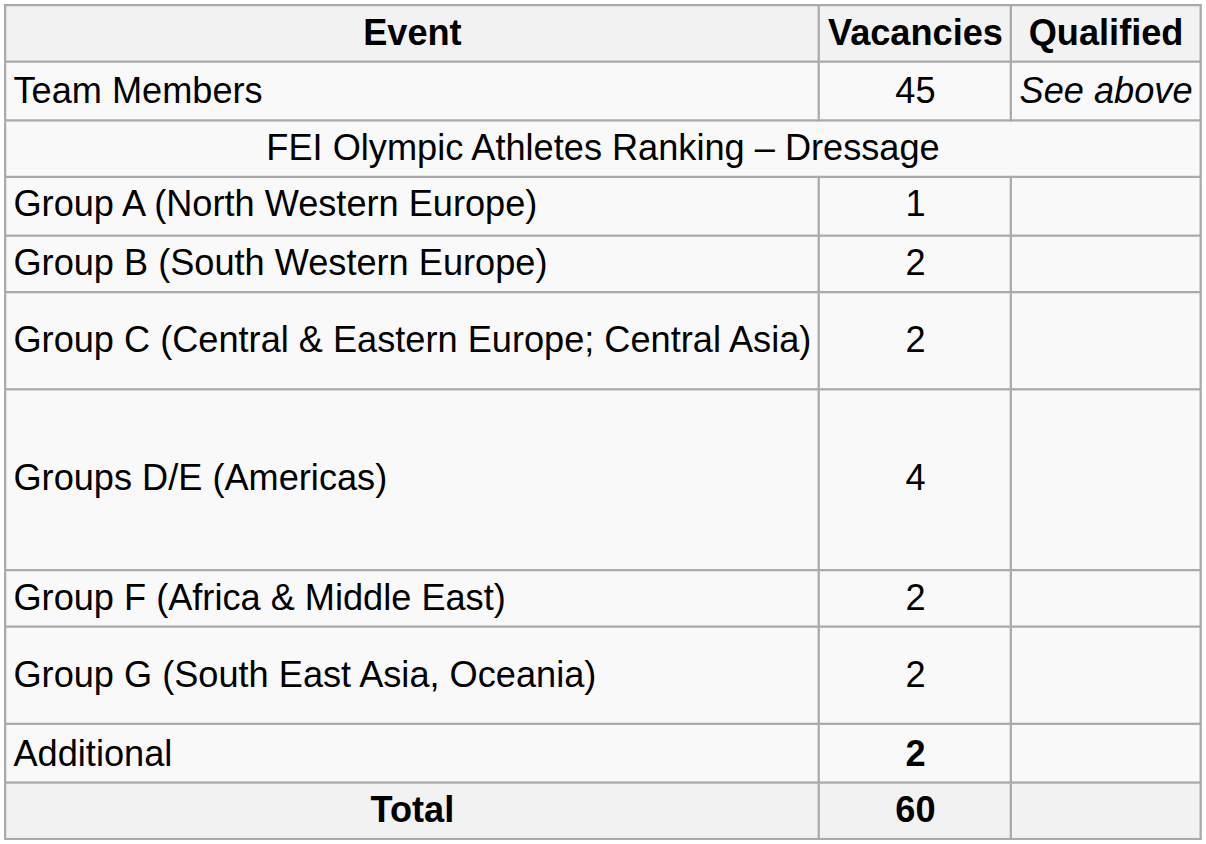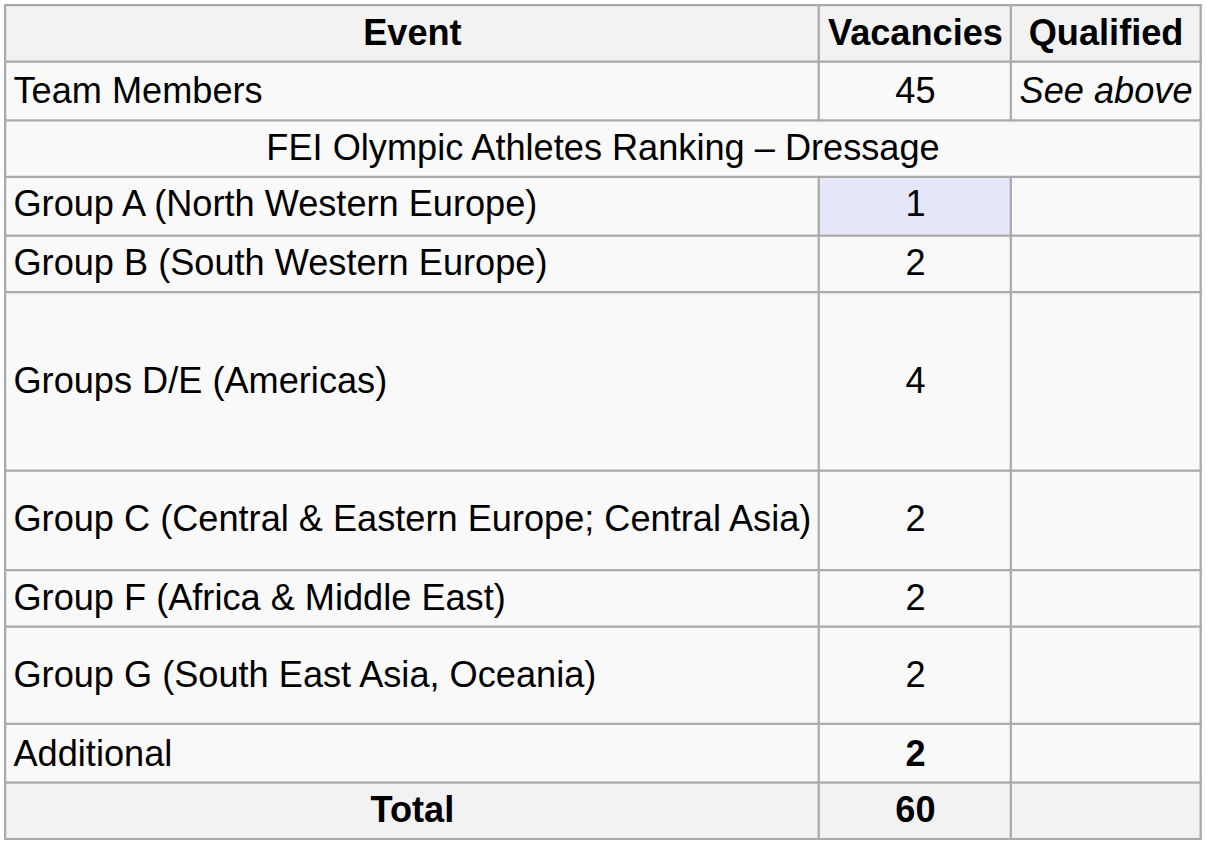Group A (North Western Europe) | Vacancies: no background -> lavender background
rows swapped: Group C (Central & Eastern Europe; Central Asia) <-> Groups D/E (Americas)
